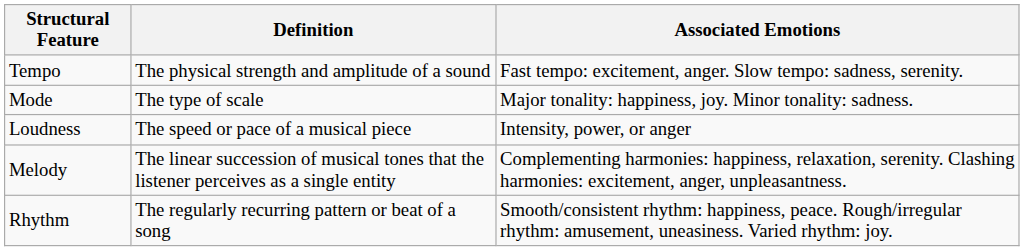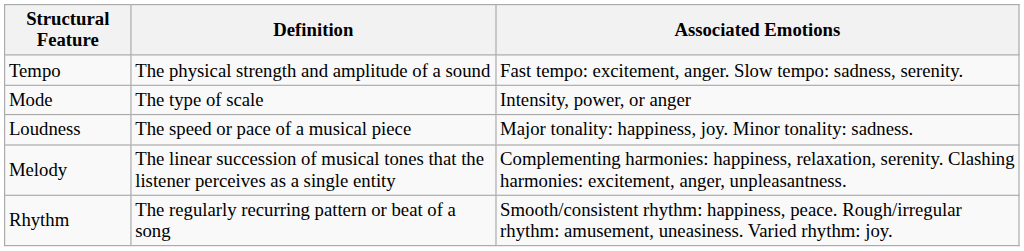Mode | Associated Emotions: Major tonality: happiness, joy. Minor tonality: sadness. -> Intensity, power, or anger
Loudness | Associated Emotions: Intensity, power, or anger -> Major tonality: happiness, joy. Minor tonality: sadness.
